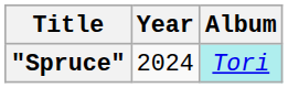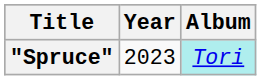"Spruce" | Year: 2024 -> 2023
